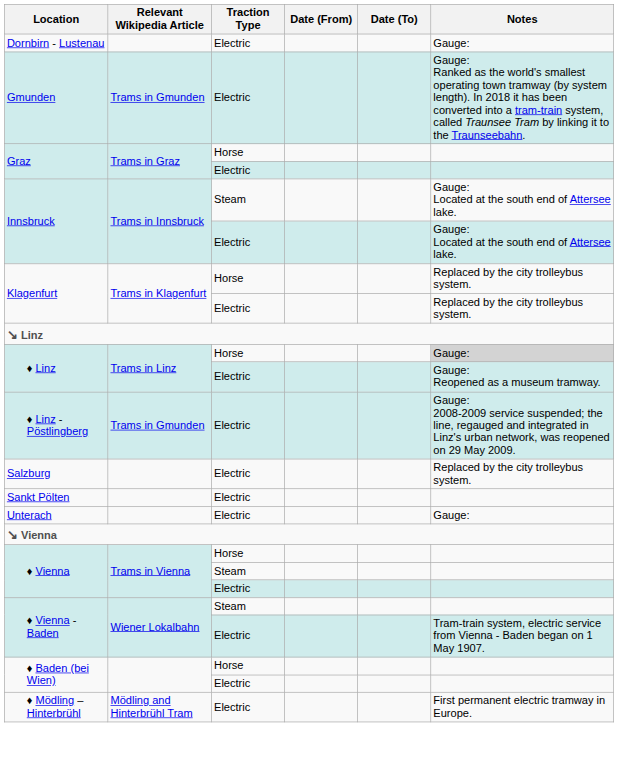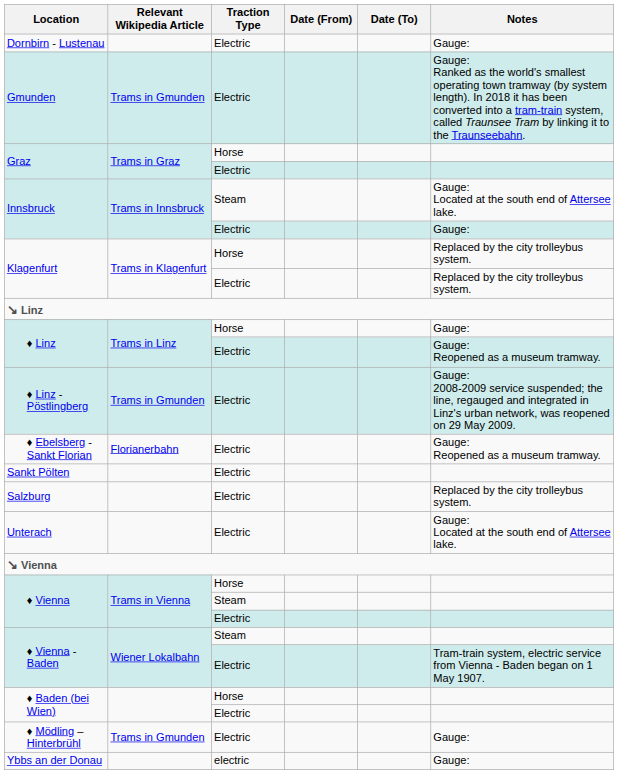Innsbruck / Electric | Notes: Gauge: Located at the south end of Attersee lake. -> Gauge:
♦ Linz / Horse | Notes: lightgrey background -> no background
+ row: ♦ Ebelsberg - Sankt Florian | Florianerbahn | Electric | Gauge: Reopened as a museum tramway.
rows swapped: Salzburg <-> Sankt Pölten
Unterach | Notes: Gauge: -> Gauge: Located at the south end of Attersee lake.
♦ Mödling – Hinterbrühl | Relevant Wikipedia Article: Mödling and Hinterbrühl Tram -> Trams in Gmunden
♦ Mödling – Hinterbrühl | Notes: First permanent electric tramway in Europe. -> Gauge:
+ row: Ybbs an der Donau | electric | Gauge:
